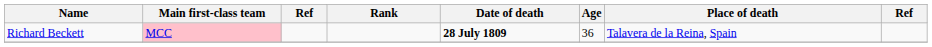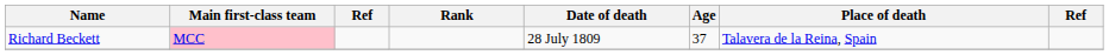Richard Beckett | Date of death: bold -> normal
Richard Beckett | Age: 36 -> 37
